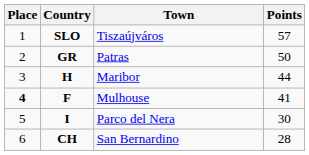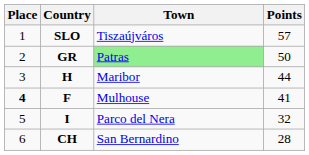GR | Town: no background -> lightgreen background
I | Points: 30 -> 32
